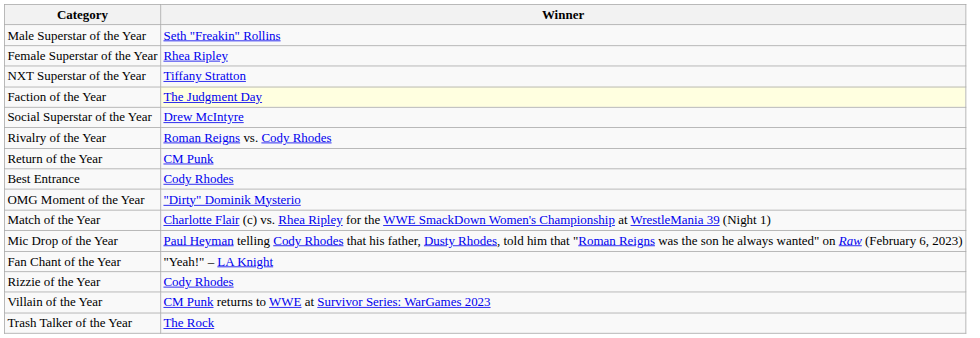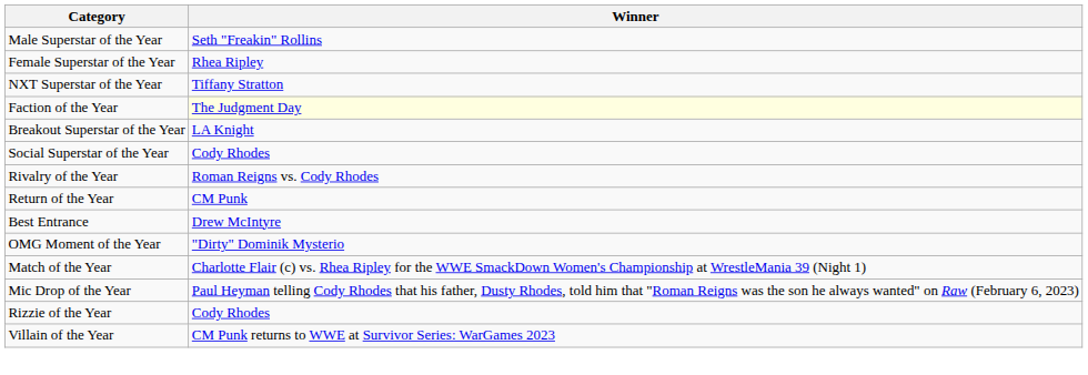+ row: Breakout Superstar of the Year | LA Knight
Social Superstar of the Year | Winner: Drew McIntyre -> Cody Rhodes
Best Entrance | Winner: Cody Rhodes -> Drew McIntyre
- row: Fan Chant of the Year | "Yeah!" – LA Knight
- row: Trash Talker of the Year | The Rock
